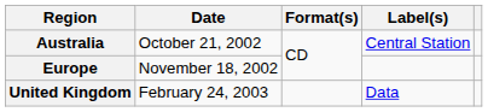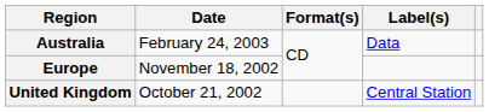Australia | Date: October 21, 2002 -> February 24, 2003
Australia | Label(s): Central Station -> Data
United Kingdom | Date: February 24, 2003 -> October 21, 2002
United Kingdom | Label(s): Data -> Central Station
